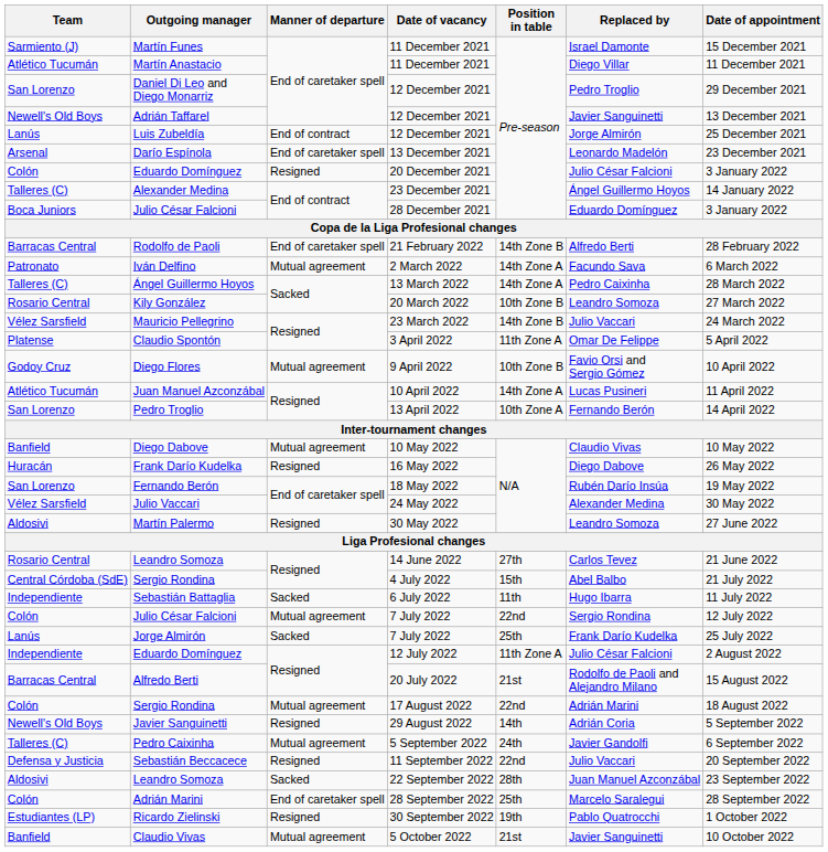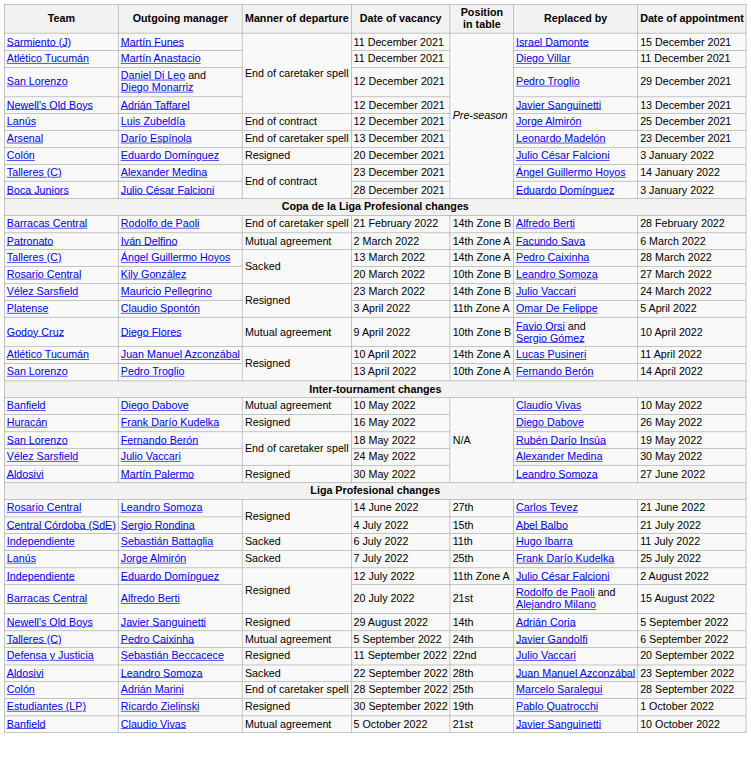- row: Colón | Julio César Falcioni | Mutual agreement | 7 July 2022 | 22nd | Sergio Rondina | 12 July 2022
- row: Colón | Sergio Rondina | Mutual agreement | 17 August 2022 | 22nd | Adrián Marini | 18 August 2022
